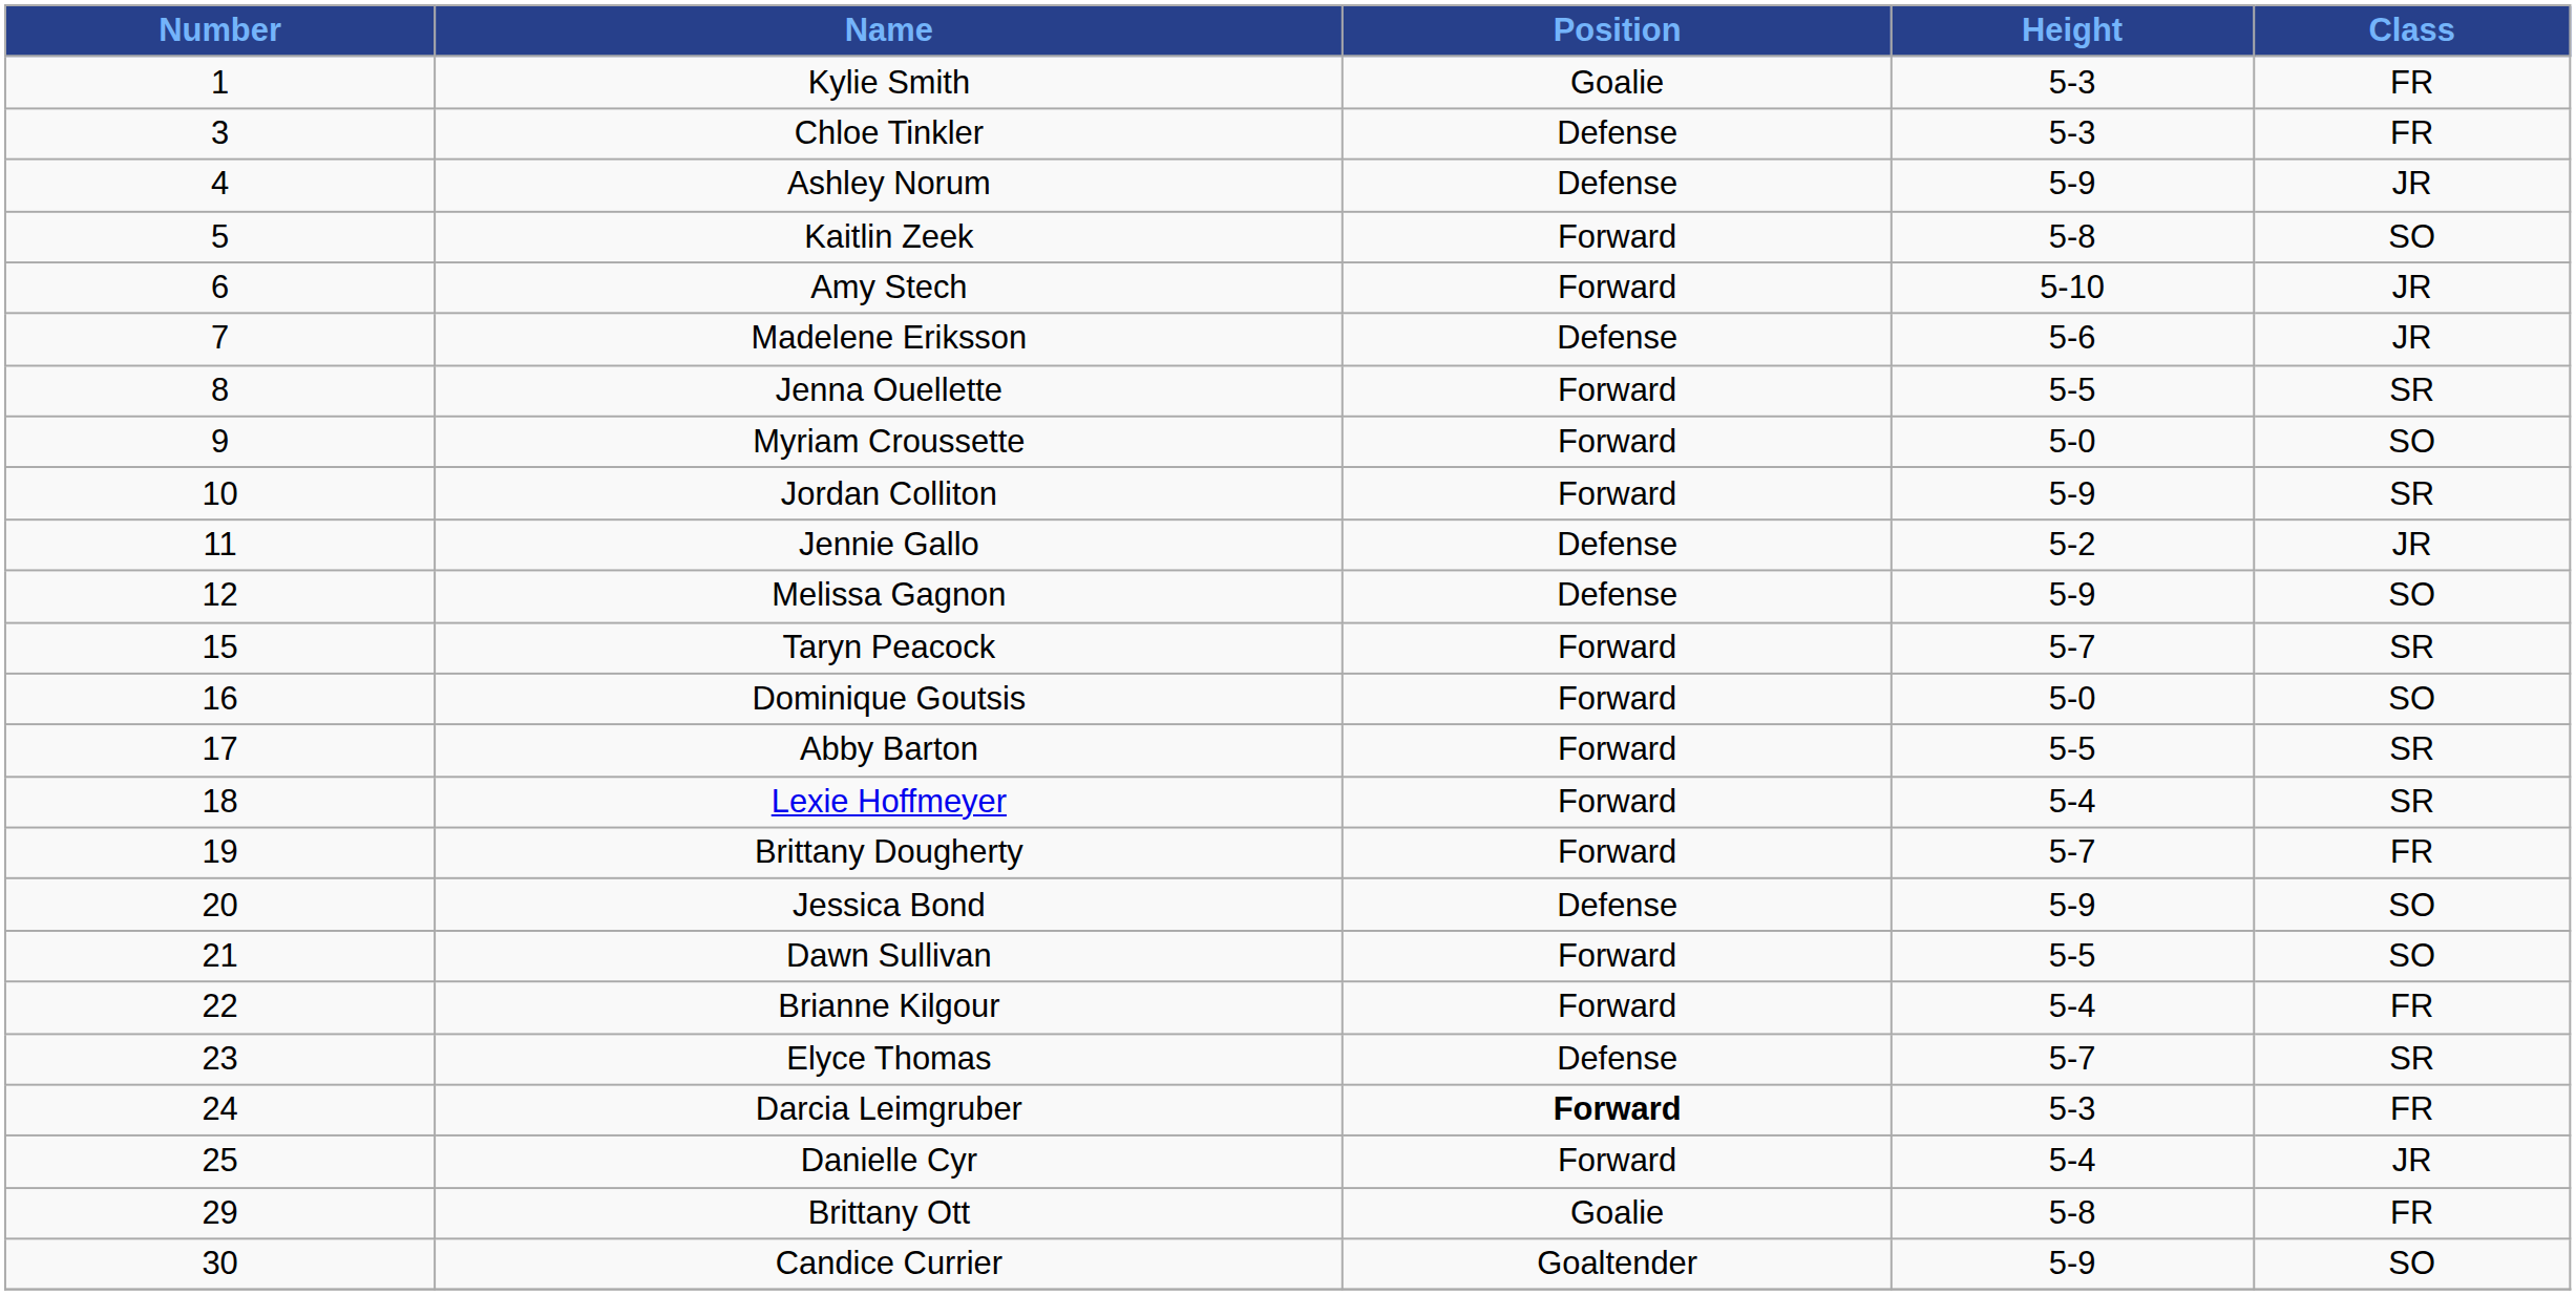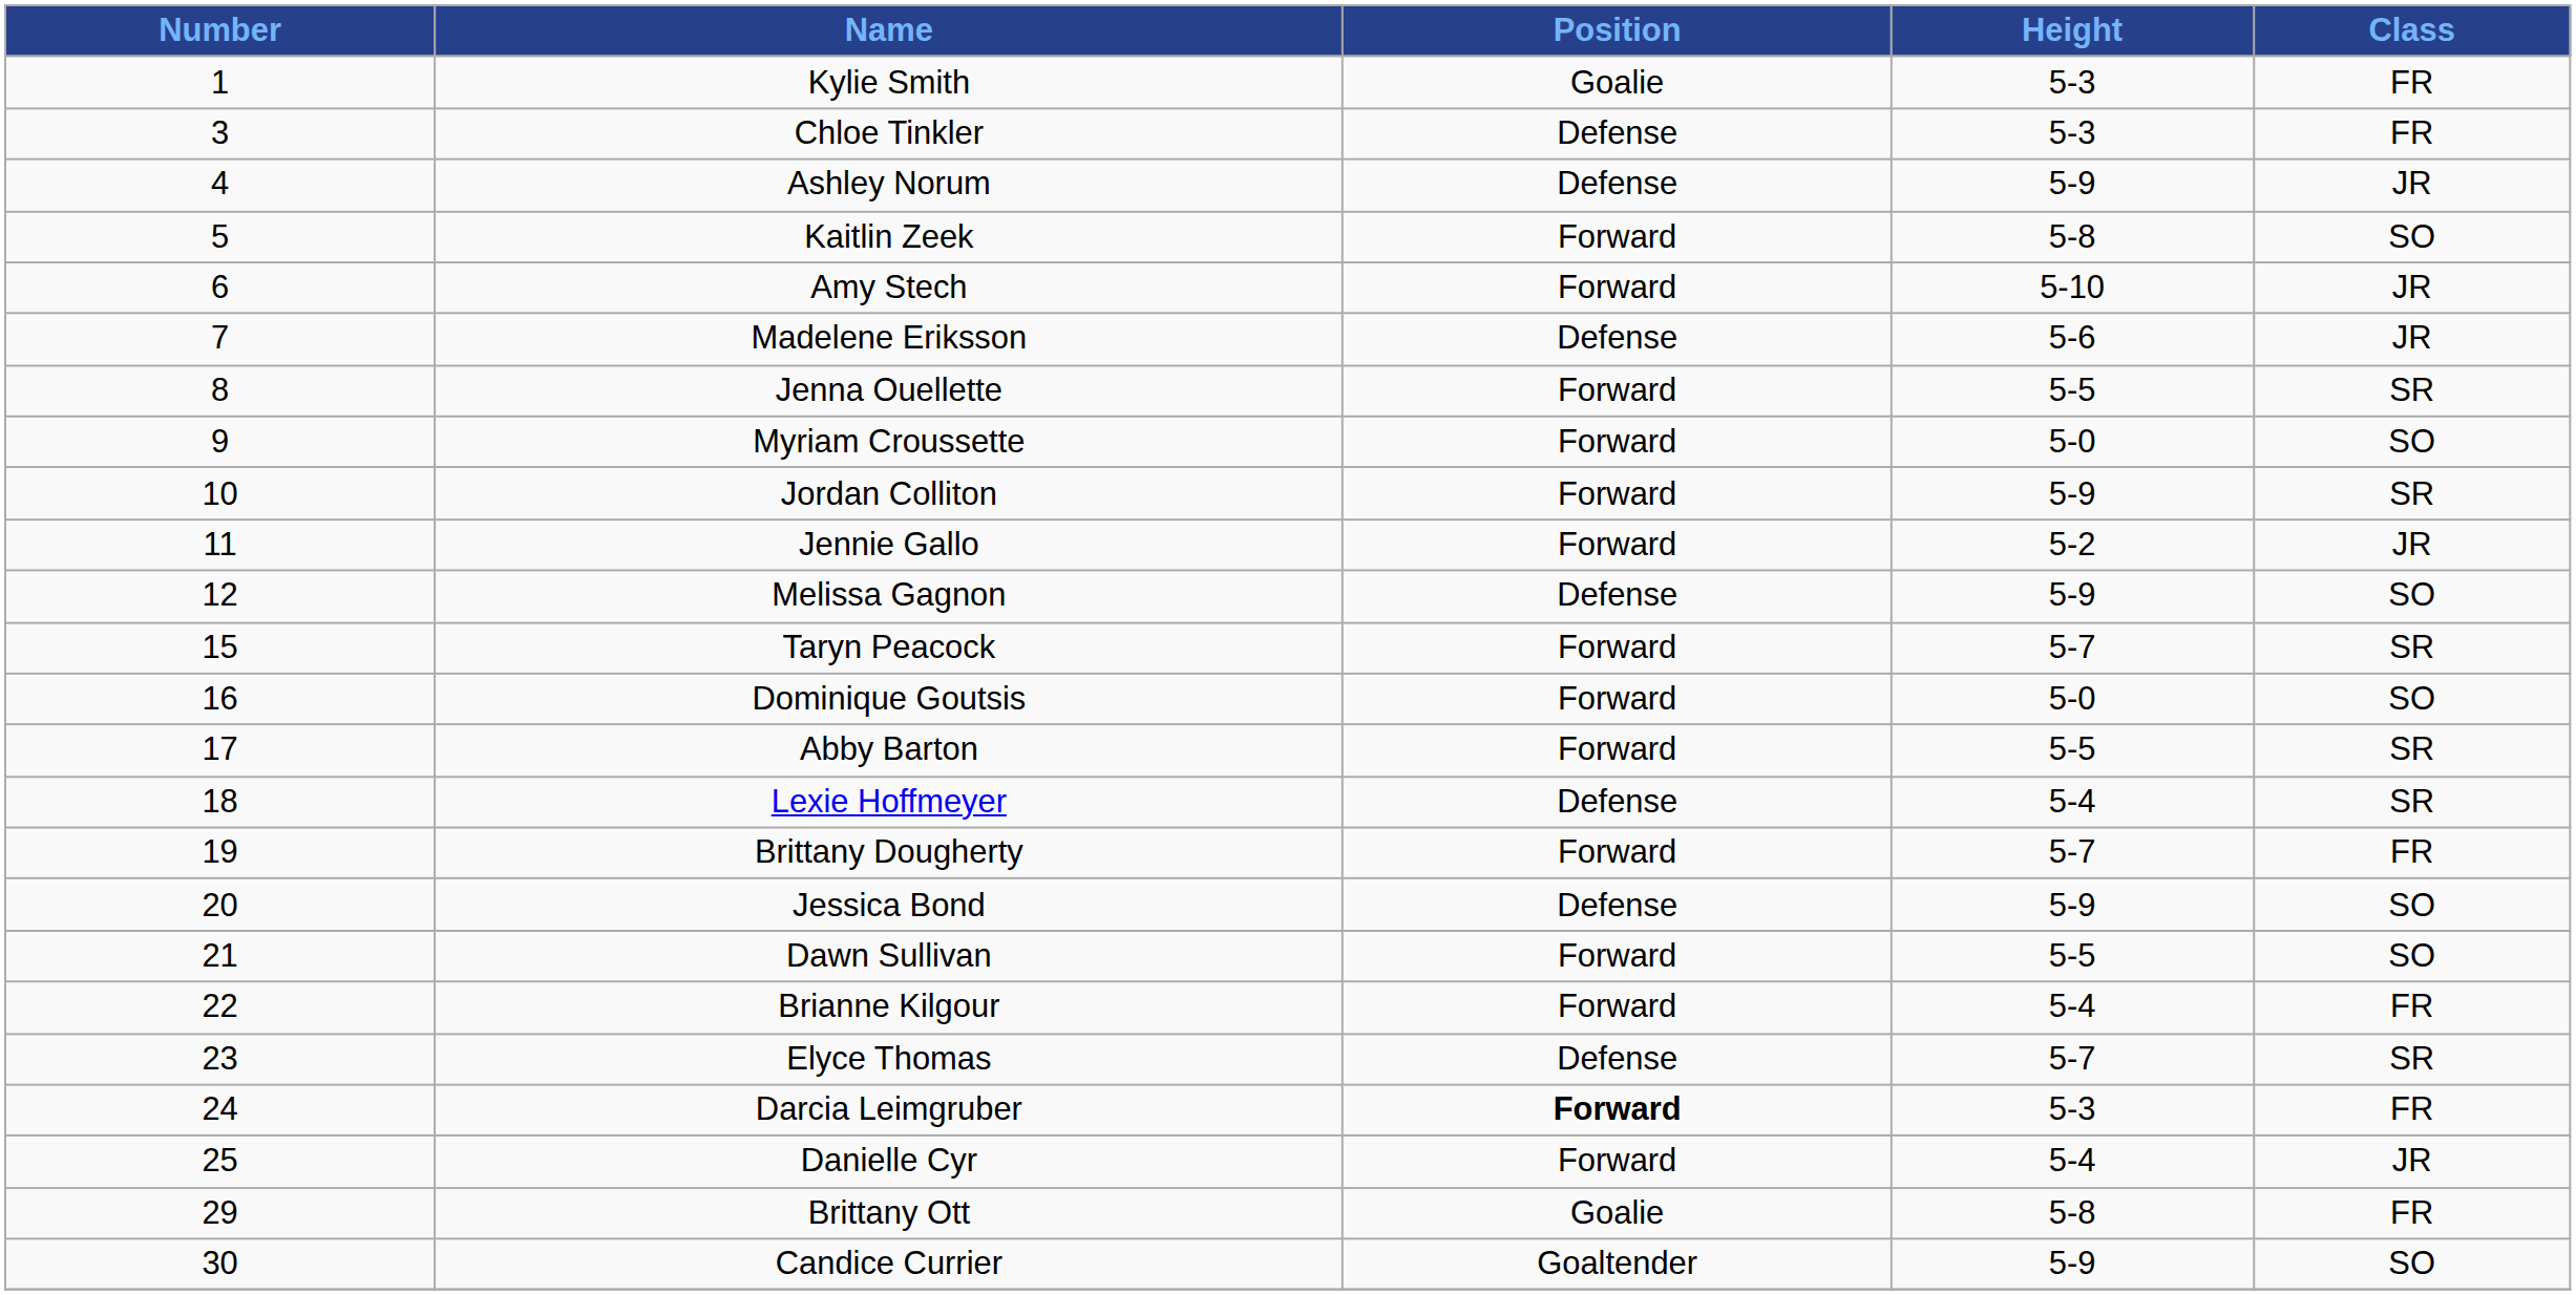Jennie Gallo | Position: Defense -> Forward
Lexie Hoffmeyer | Position: Forward -> Defense
